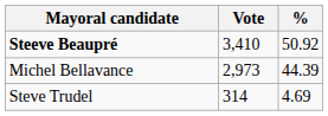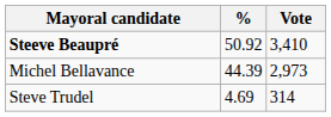columns swapped: Vote <-> %
